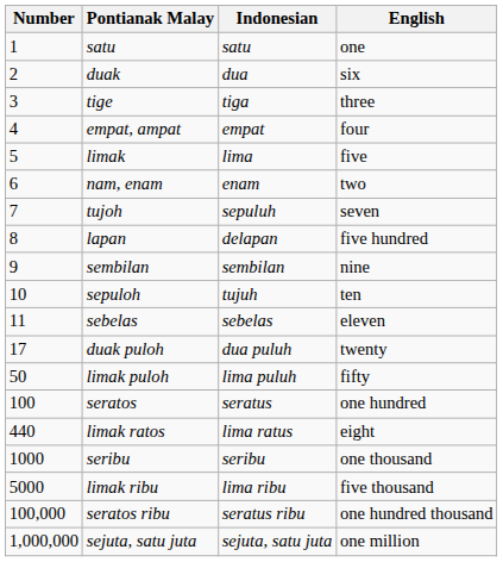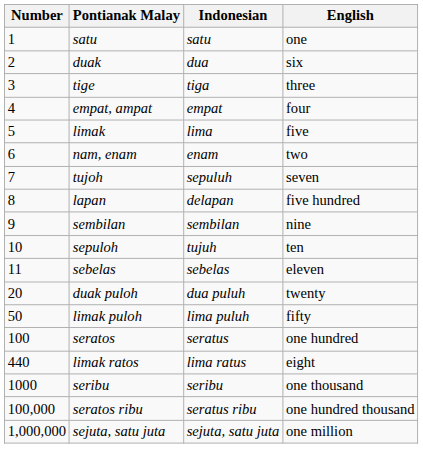duak puloh | Number: 17 -> 20
- row: 5000 | limak ribu | lima ribu | five thousand
